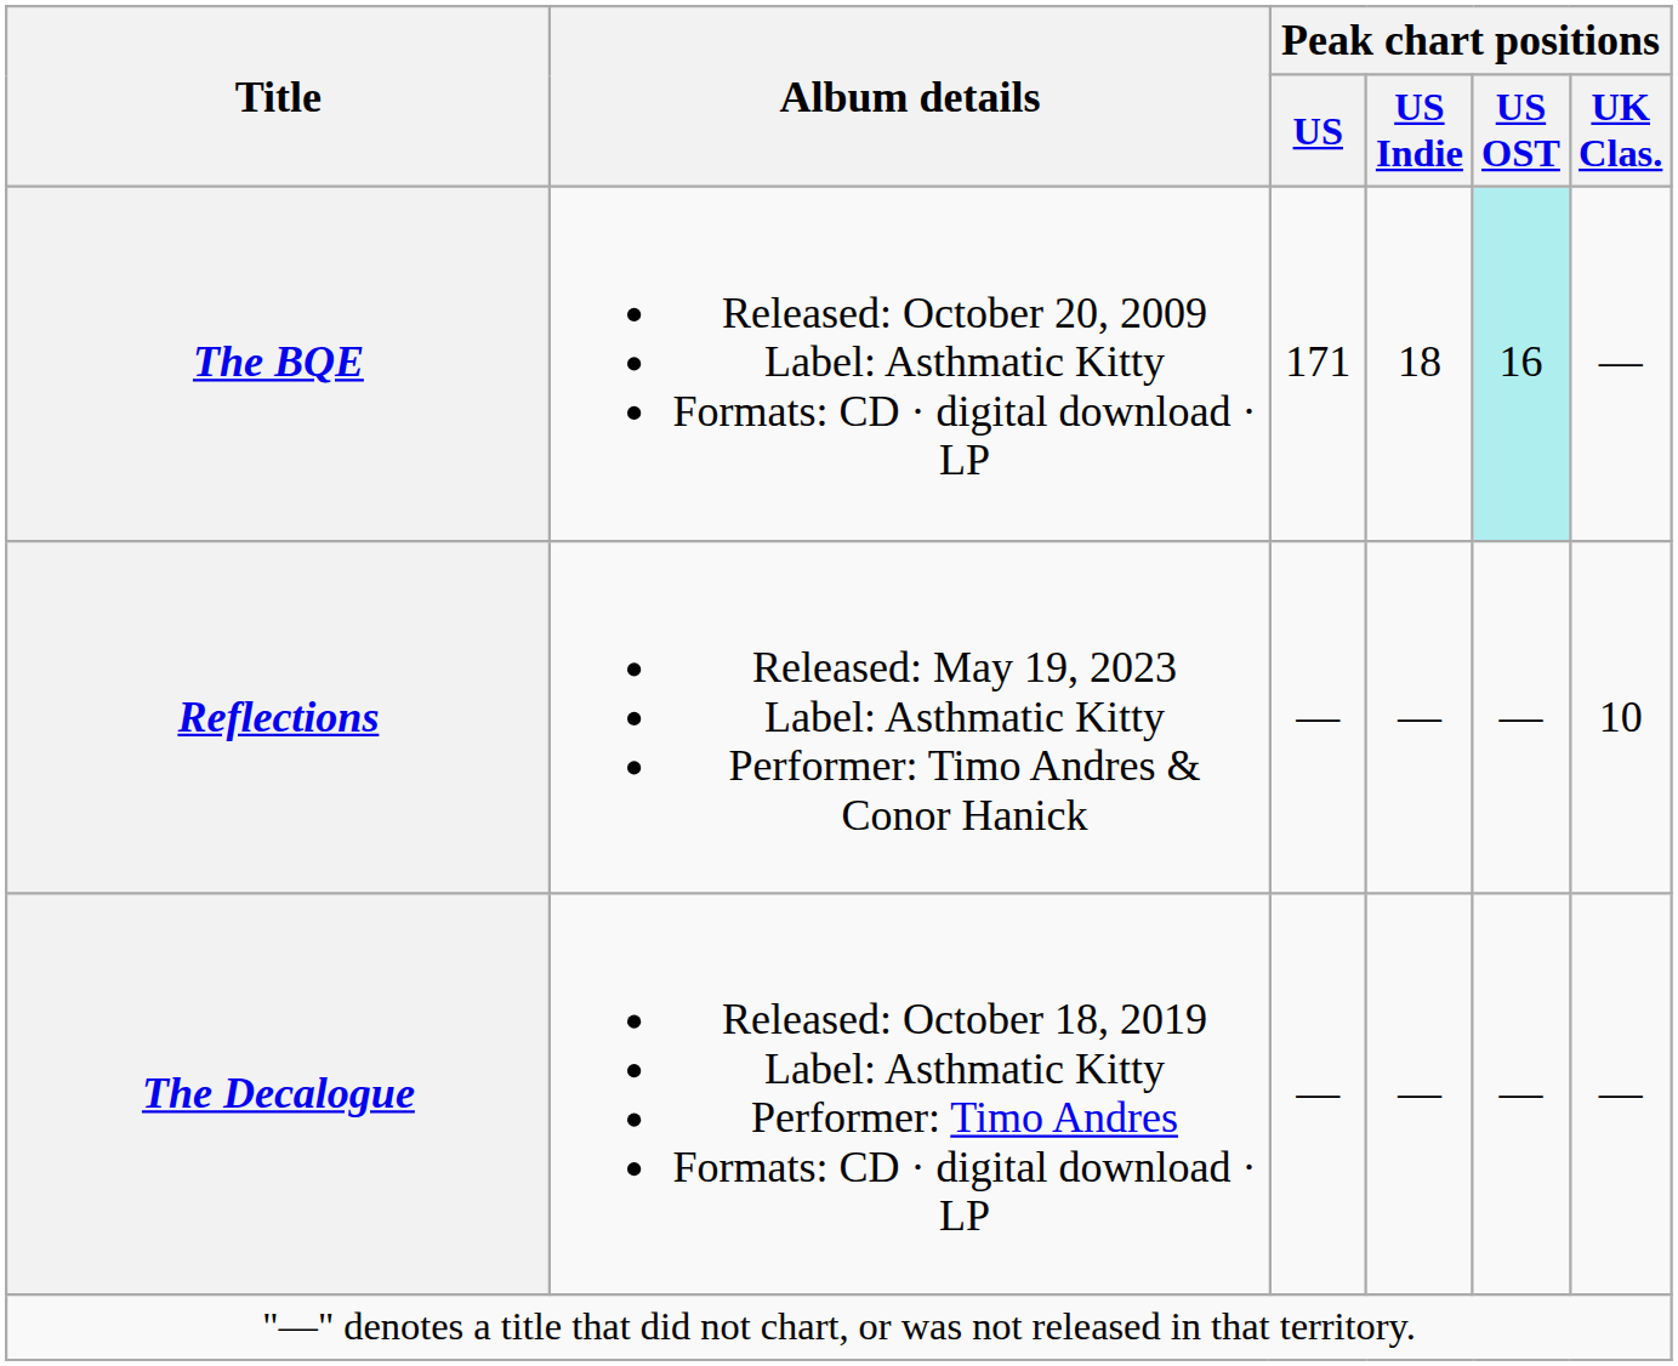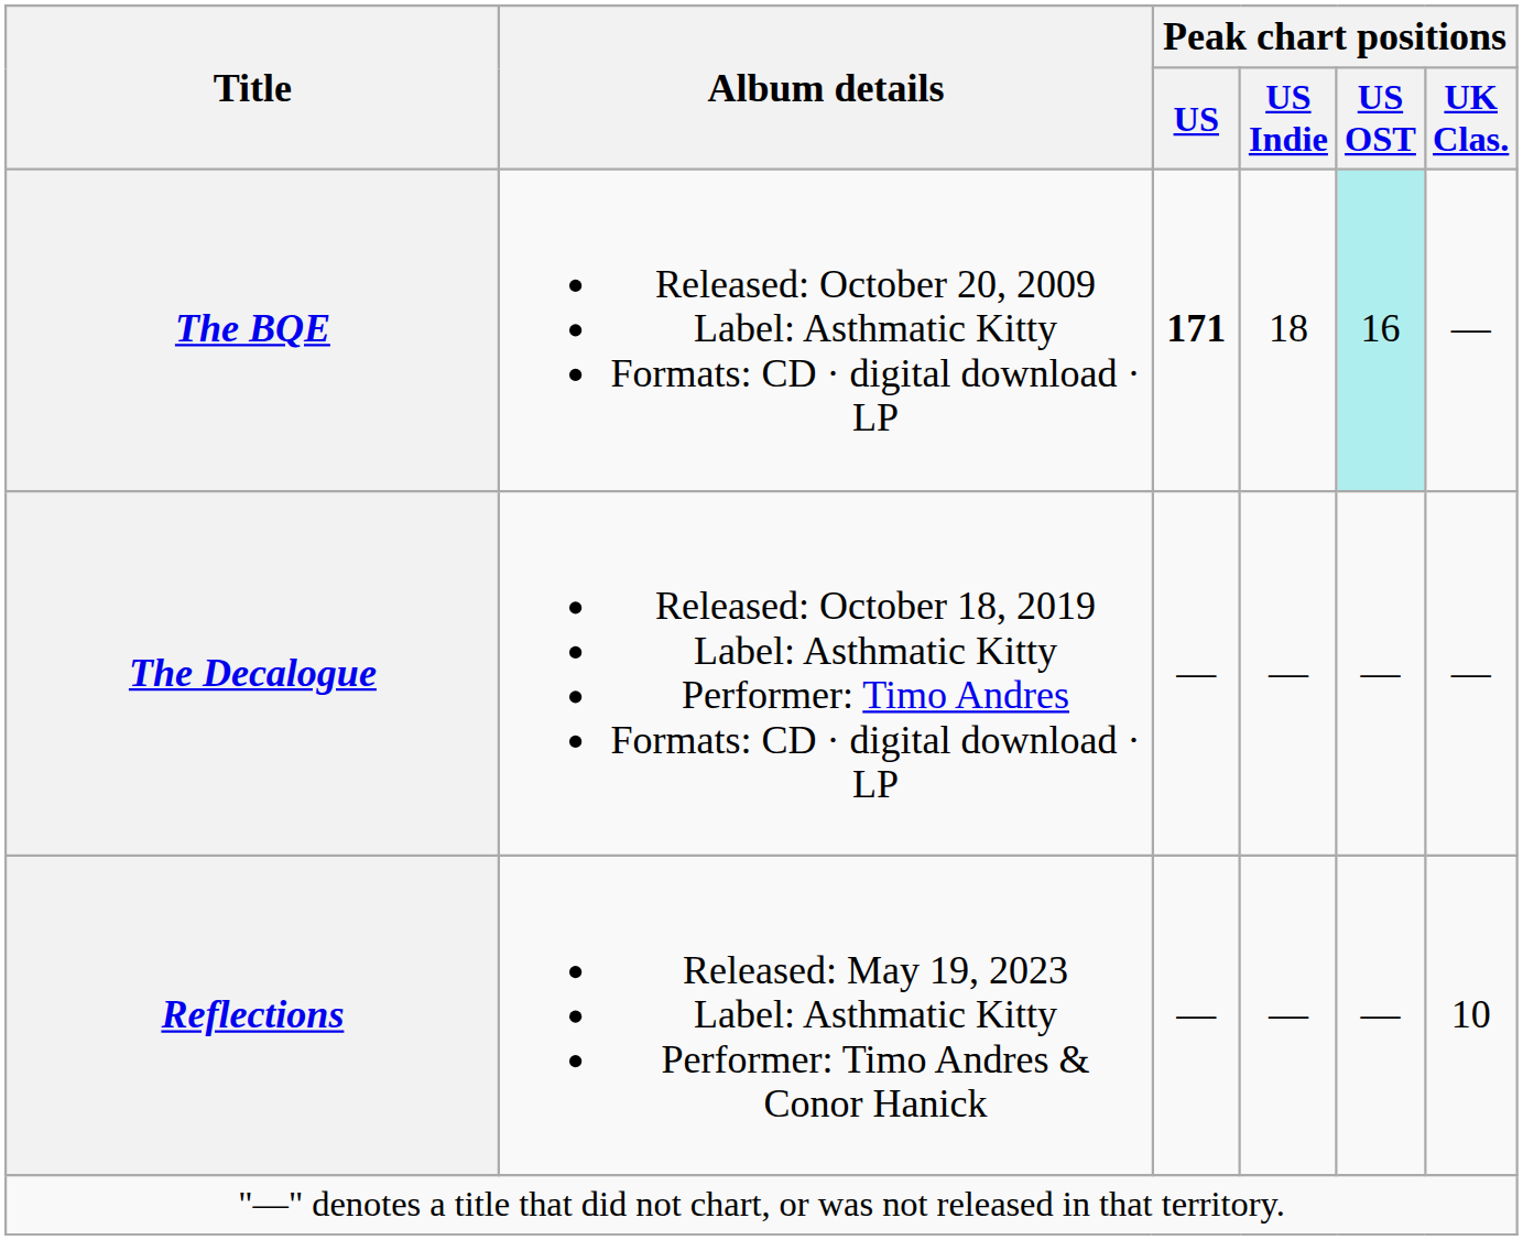The BQE | Peak chart positions / US: normal -> bold
rows swapped: The Decalogue <-> Reflections
